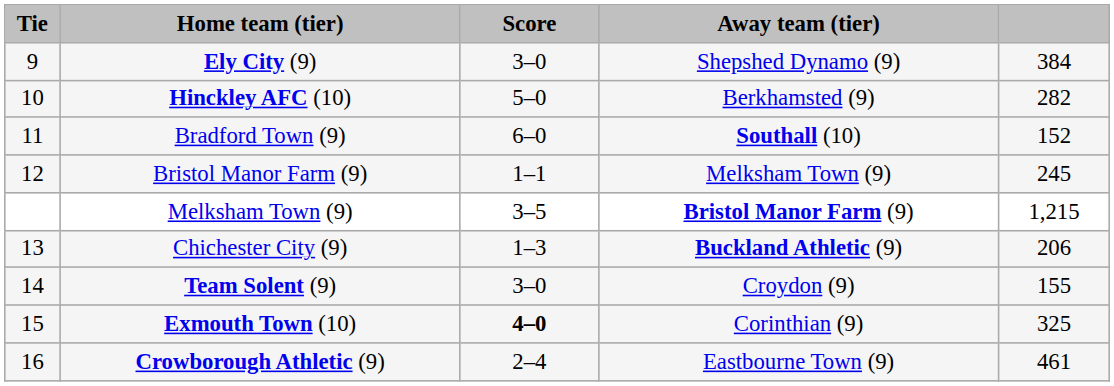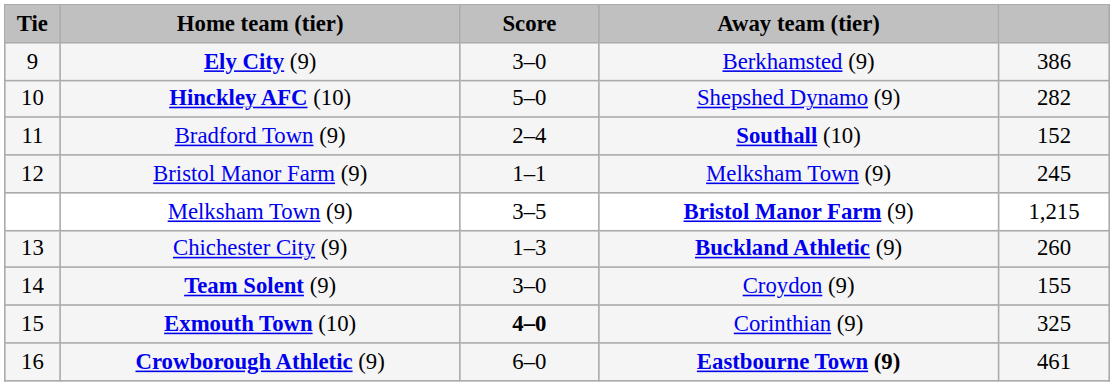Ely City (9) | Away team (tier): Shepshed Dynamo (9) -> Berkhamsted (9)
Ely City (9) | column 5: 384 -> 386
Hinckley AFC (10) | Away team (tier): Berkhamsted (9) -> Shepshed Dynamo (9)
Bradford Town (9) | Score: 6–0 -> 2–4
Chichester City (9) | column 5: 206 -> 260
Crowborough Athletic (9) | Score: 2–4 -> 6–0
Crowborough Athletic (9) | Away team (tier): normal -> bold
